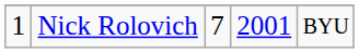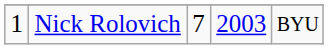Nick Rolovich | column 4: 2001 -> 2003
